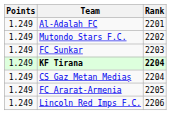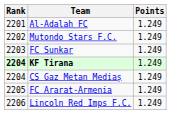columns swapped: Rank <-> Points
